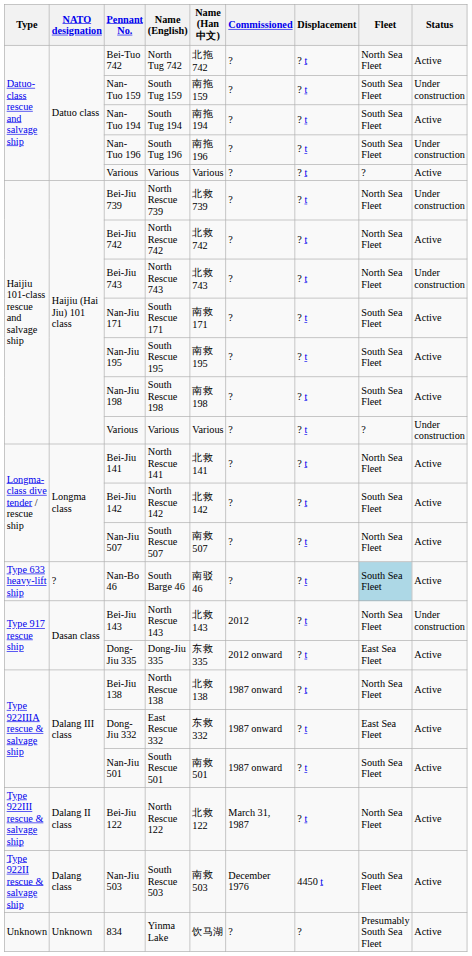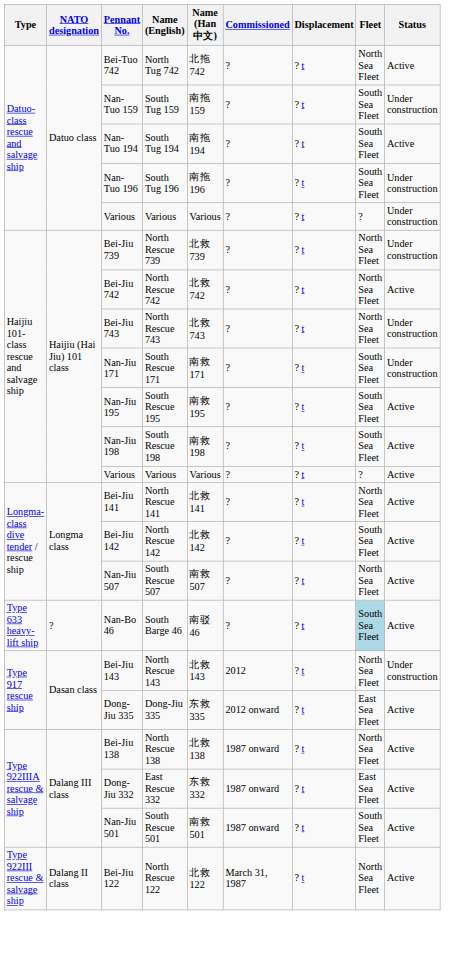Datuo-class rescue and salvage ship / Various | Status: Active -> Under construction
Nan-Jiu 171 | Status: Active -> Under construction
Haijiu 101-class rescue and salvage ship / Various | Status: Under construction -> Active
- row: Type 922II rescue & salvage ship | Dalang class | Nan-Jiu 503 | South Rescue 503 | 南救 503 | December 1976 | 4450 t | South Sea Fleet | Active
- row: Unknown | Unknown | 834 | Yinma Lake | 饮马湖 | ? | ? | Presumably South Sea Fleet | Active
